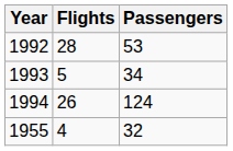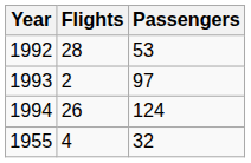1993 | Flights: 5 -> 2
1993 | Passengers: 34 -> 97
